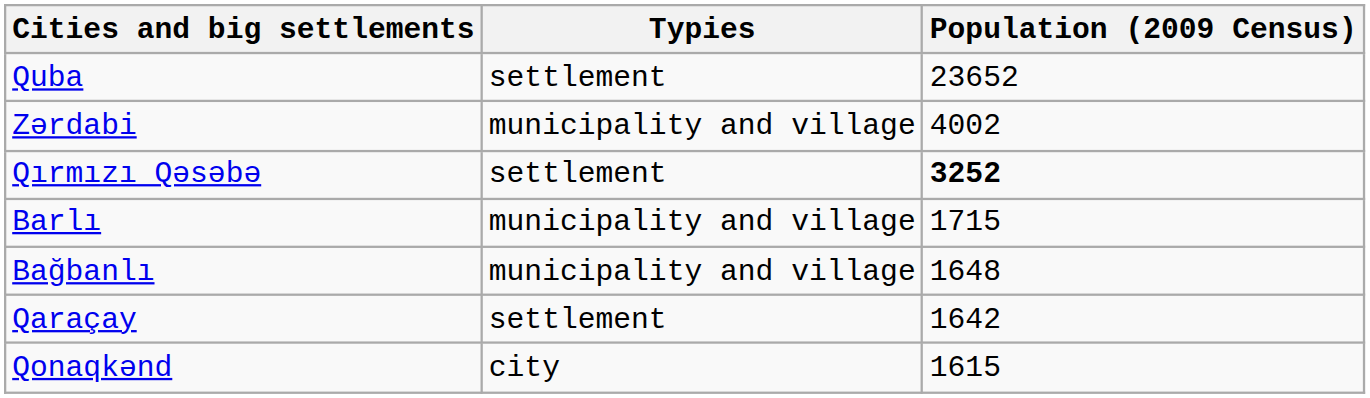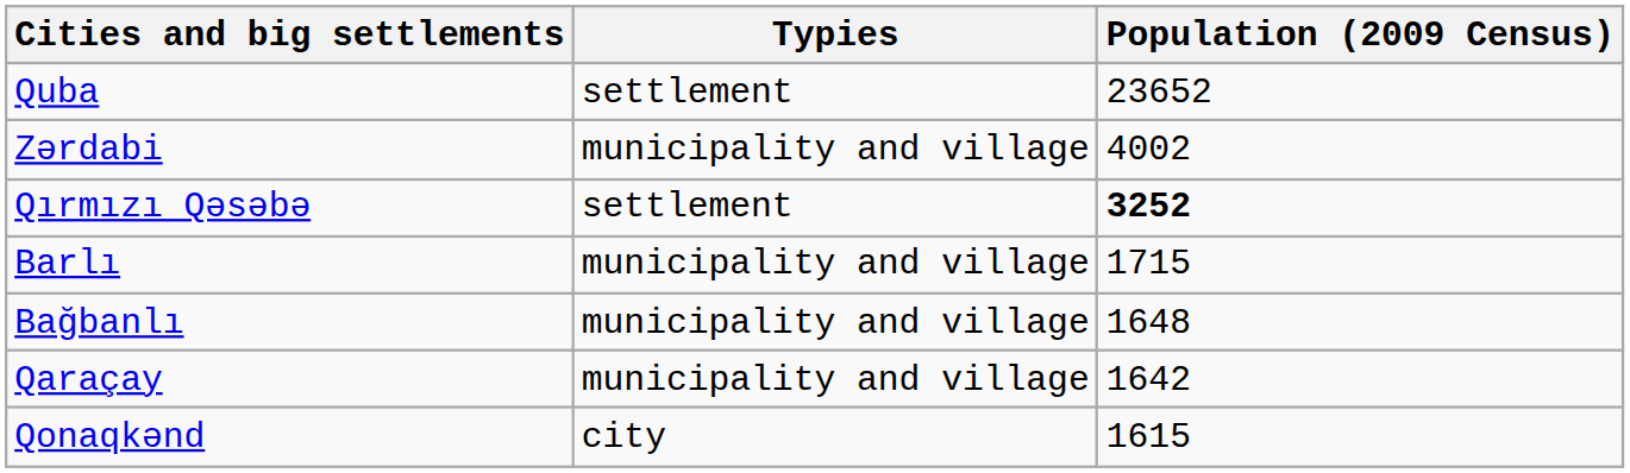Qaraçay | Typies: settlement -> municipality and village
